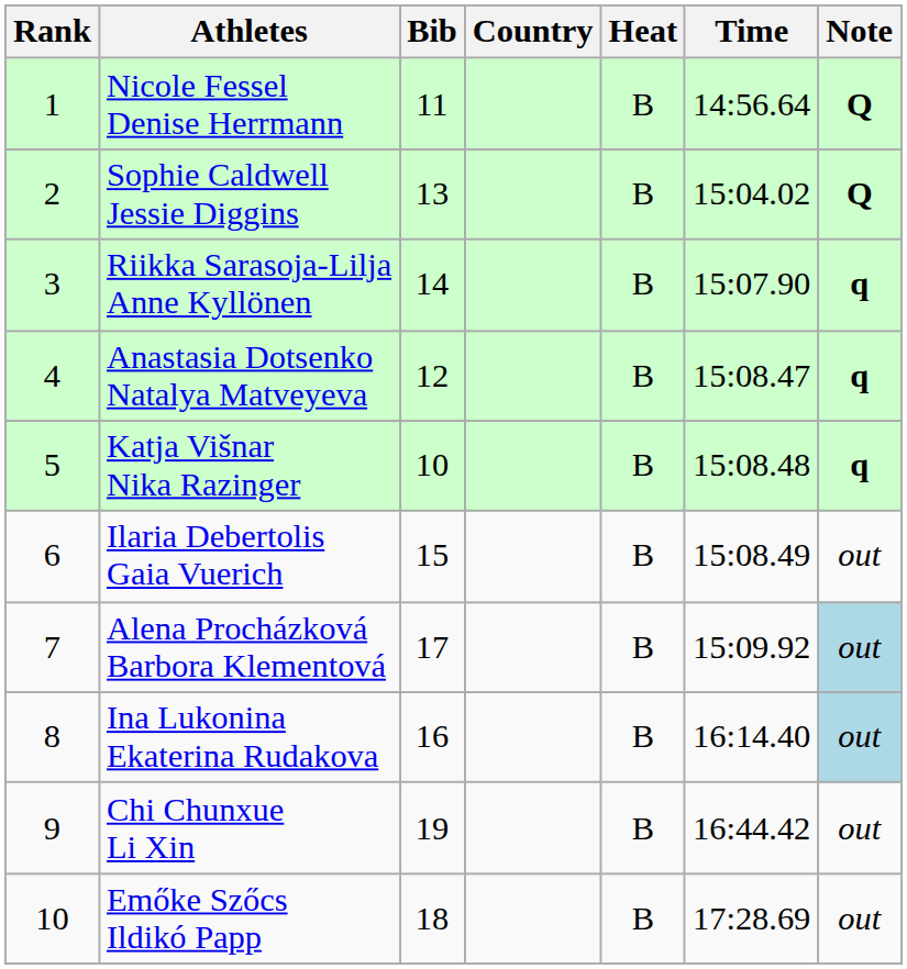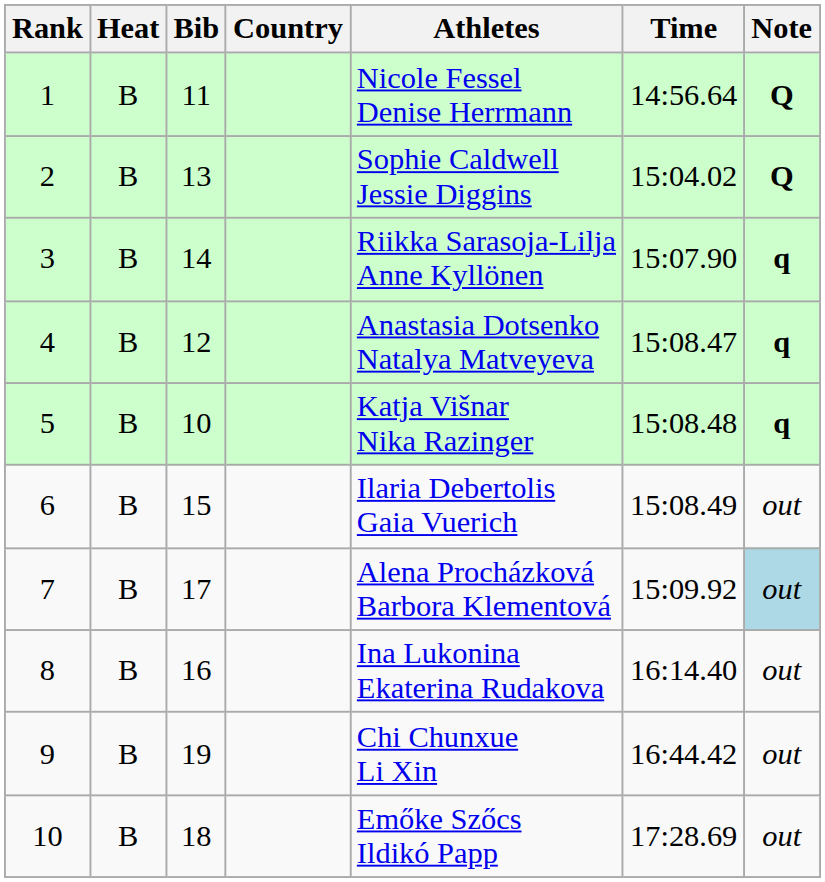columns swapped: Heat <-> Athletes
8 | Note: lightblue background -> no background
